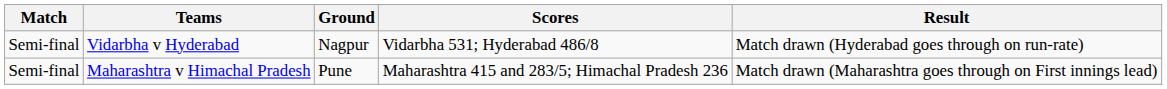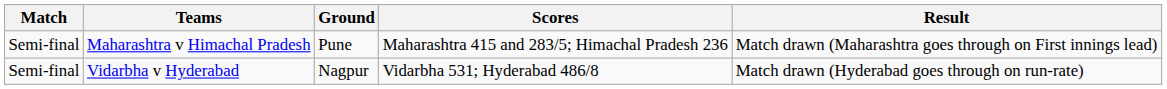rows swapped: Vidarbha v Hyderabad <-> Maharashtra v Himachal Pradesh
